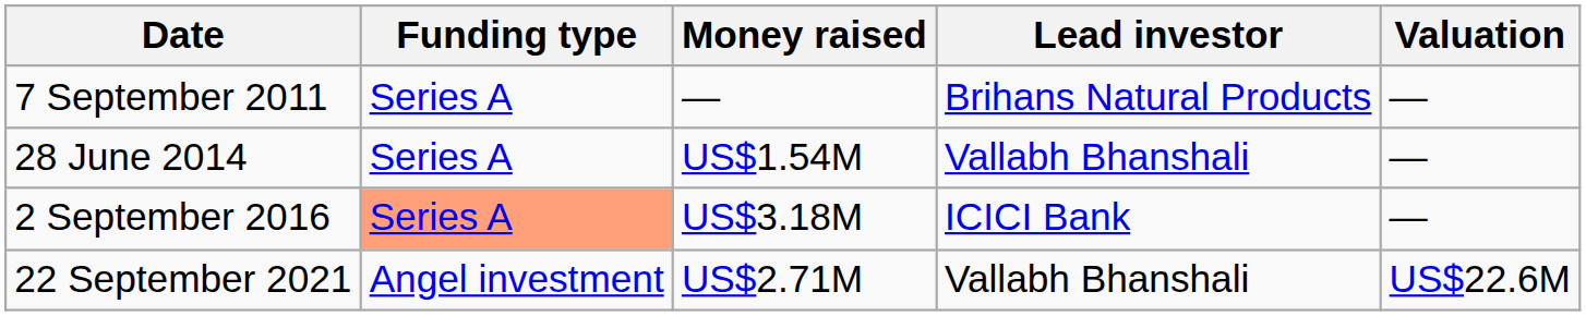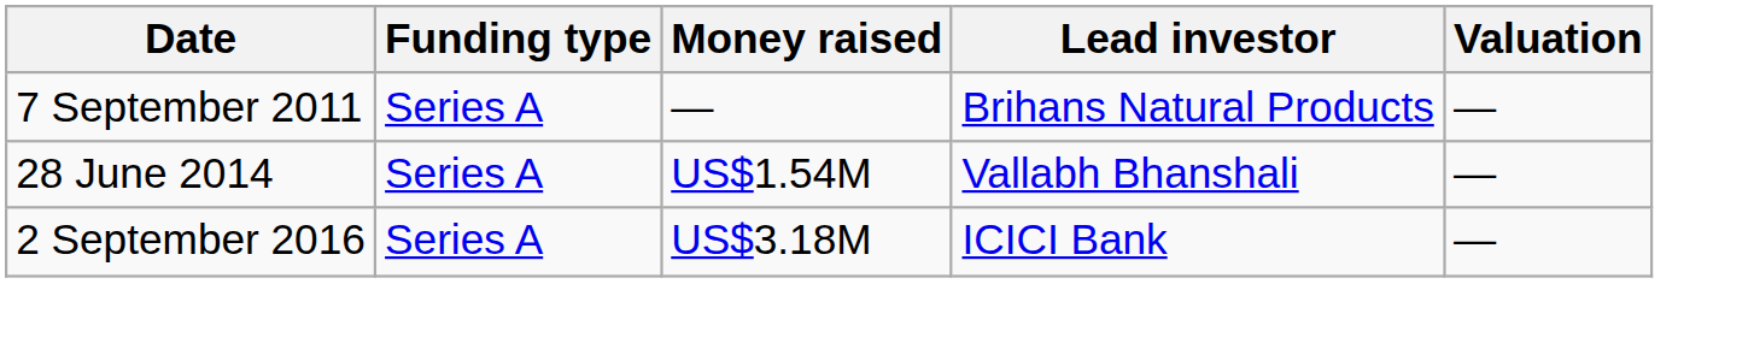2 September 2016 | Funding type: lightsalmon background -> no background
- row: 22 September 2021 | Angel investment | US$2.71M | Vallabh Bhanshali | US$22.6M
